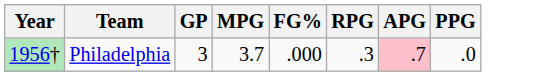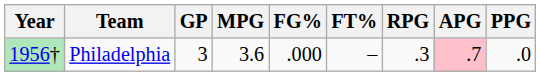+ column: FT% | –
Philadelphia | MPG: 3.7 -> 3.6
